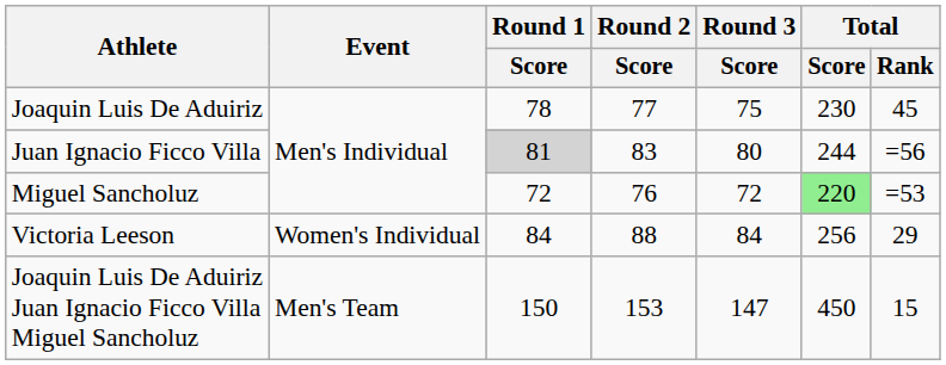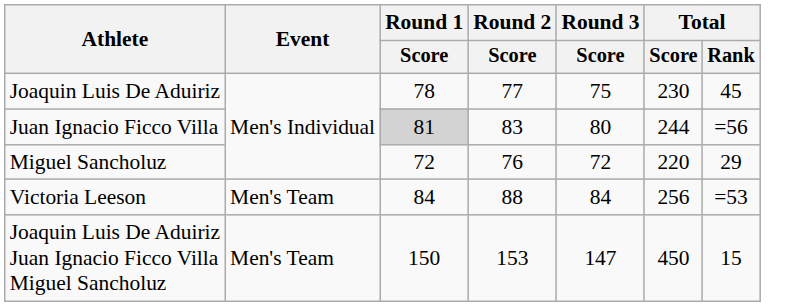Miguel Sancholuz | Total / Score: lightgreen background -> no background
Miguel Sancholuz | Total / Rank: =53 -> 29
Victoria Leeson | Event: Women's Individual -> Men's Team
Victoria Leeson | Total / Rank: 29 -> =53
